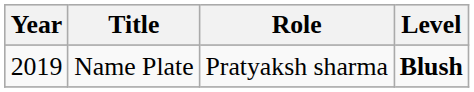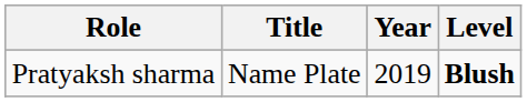columns swapped: Year <-> Role
